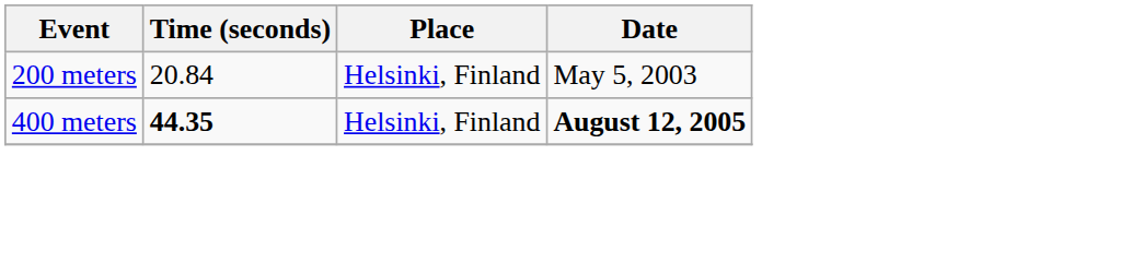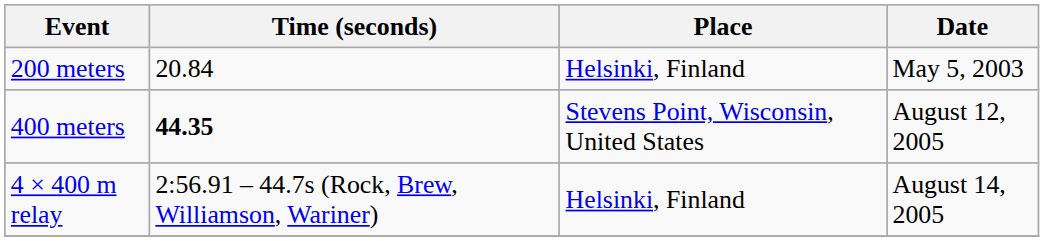400 meters | Place: Helsinki, Finland -> Stevens Point, Wisconsin, United States
400 meters | Date: bold -> normal
+ row: 4 × 400 m relay | 2:56.91 – 44.7s (Rock, Brew, Williamson, Wariner) | Helsinki, Finland | August 14, 2005
